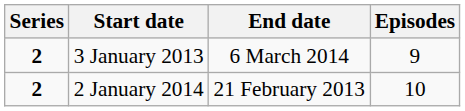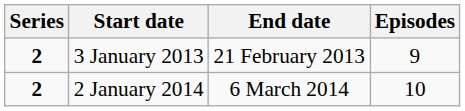3 January 2013 | End date: 6 March 2014 -> 21 February 2013
2 January 2014 | End date: 21 February 2013 -> 6 March 2014
